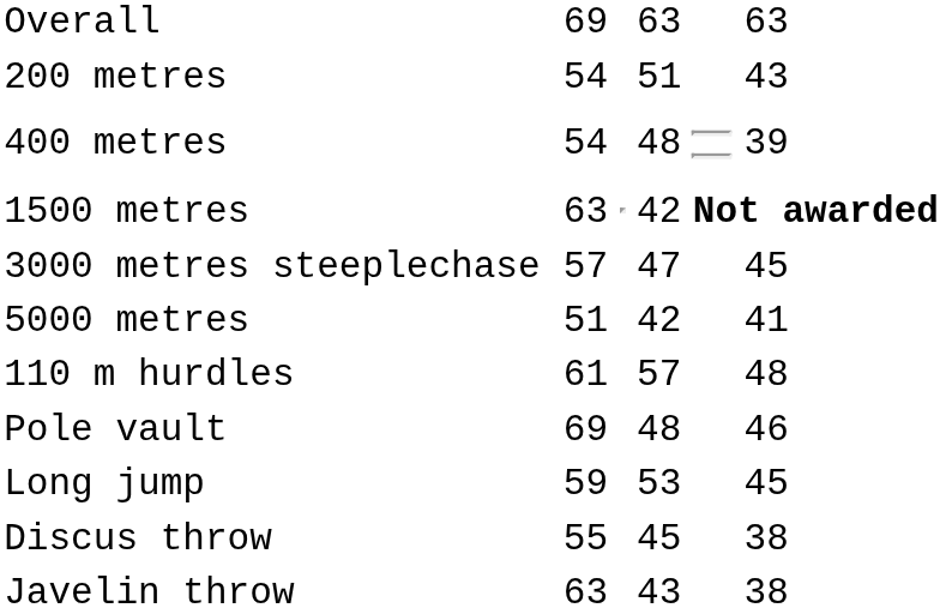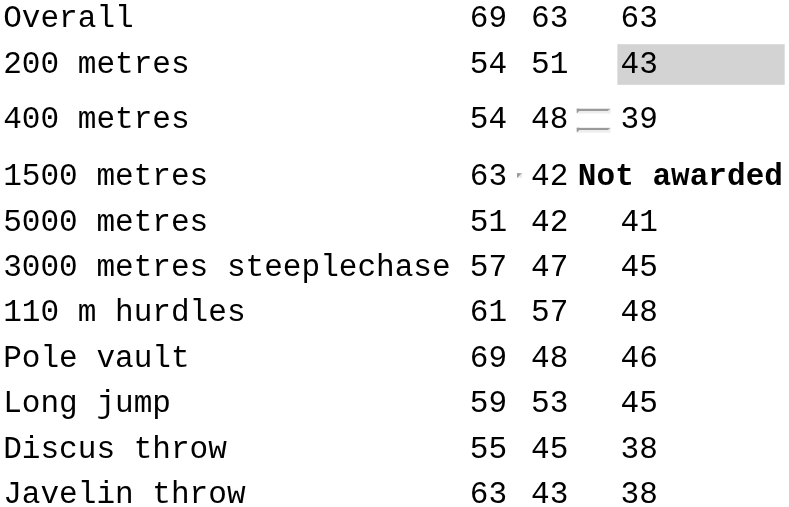200 metres | column 7: no background -> lightgrey background
rows swapped: 5000 metres <-> 3000 metres steeplechase
